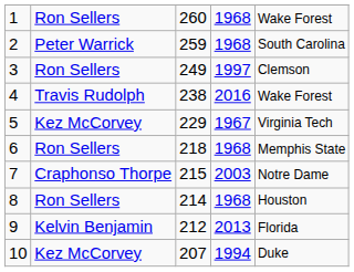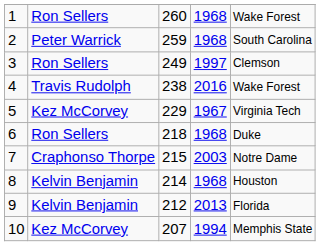6 | column 5: Memphis State -> Duke
8 | column 2: Ron Sellers -> Kelvin Benjamin
10 | column 5: Duke -> Memphis State
